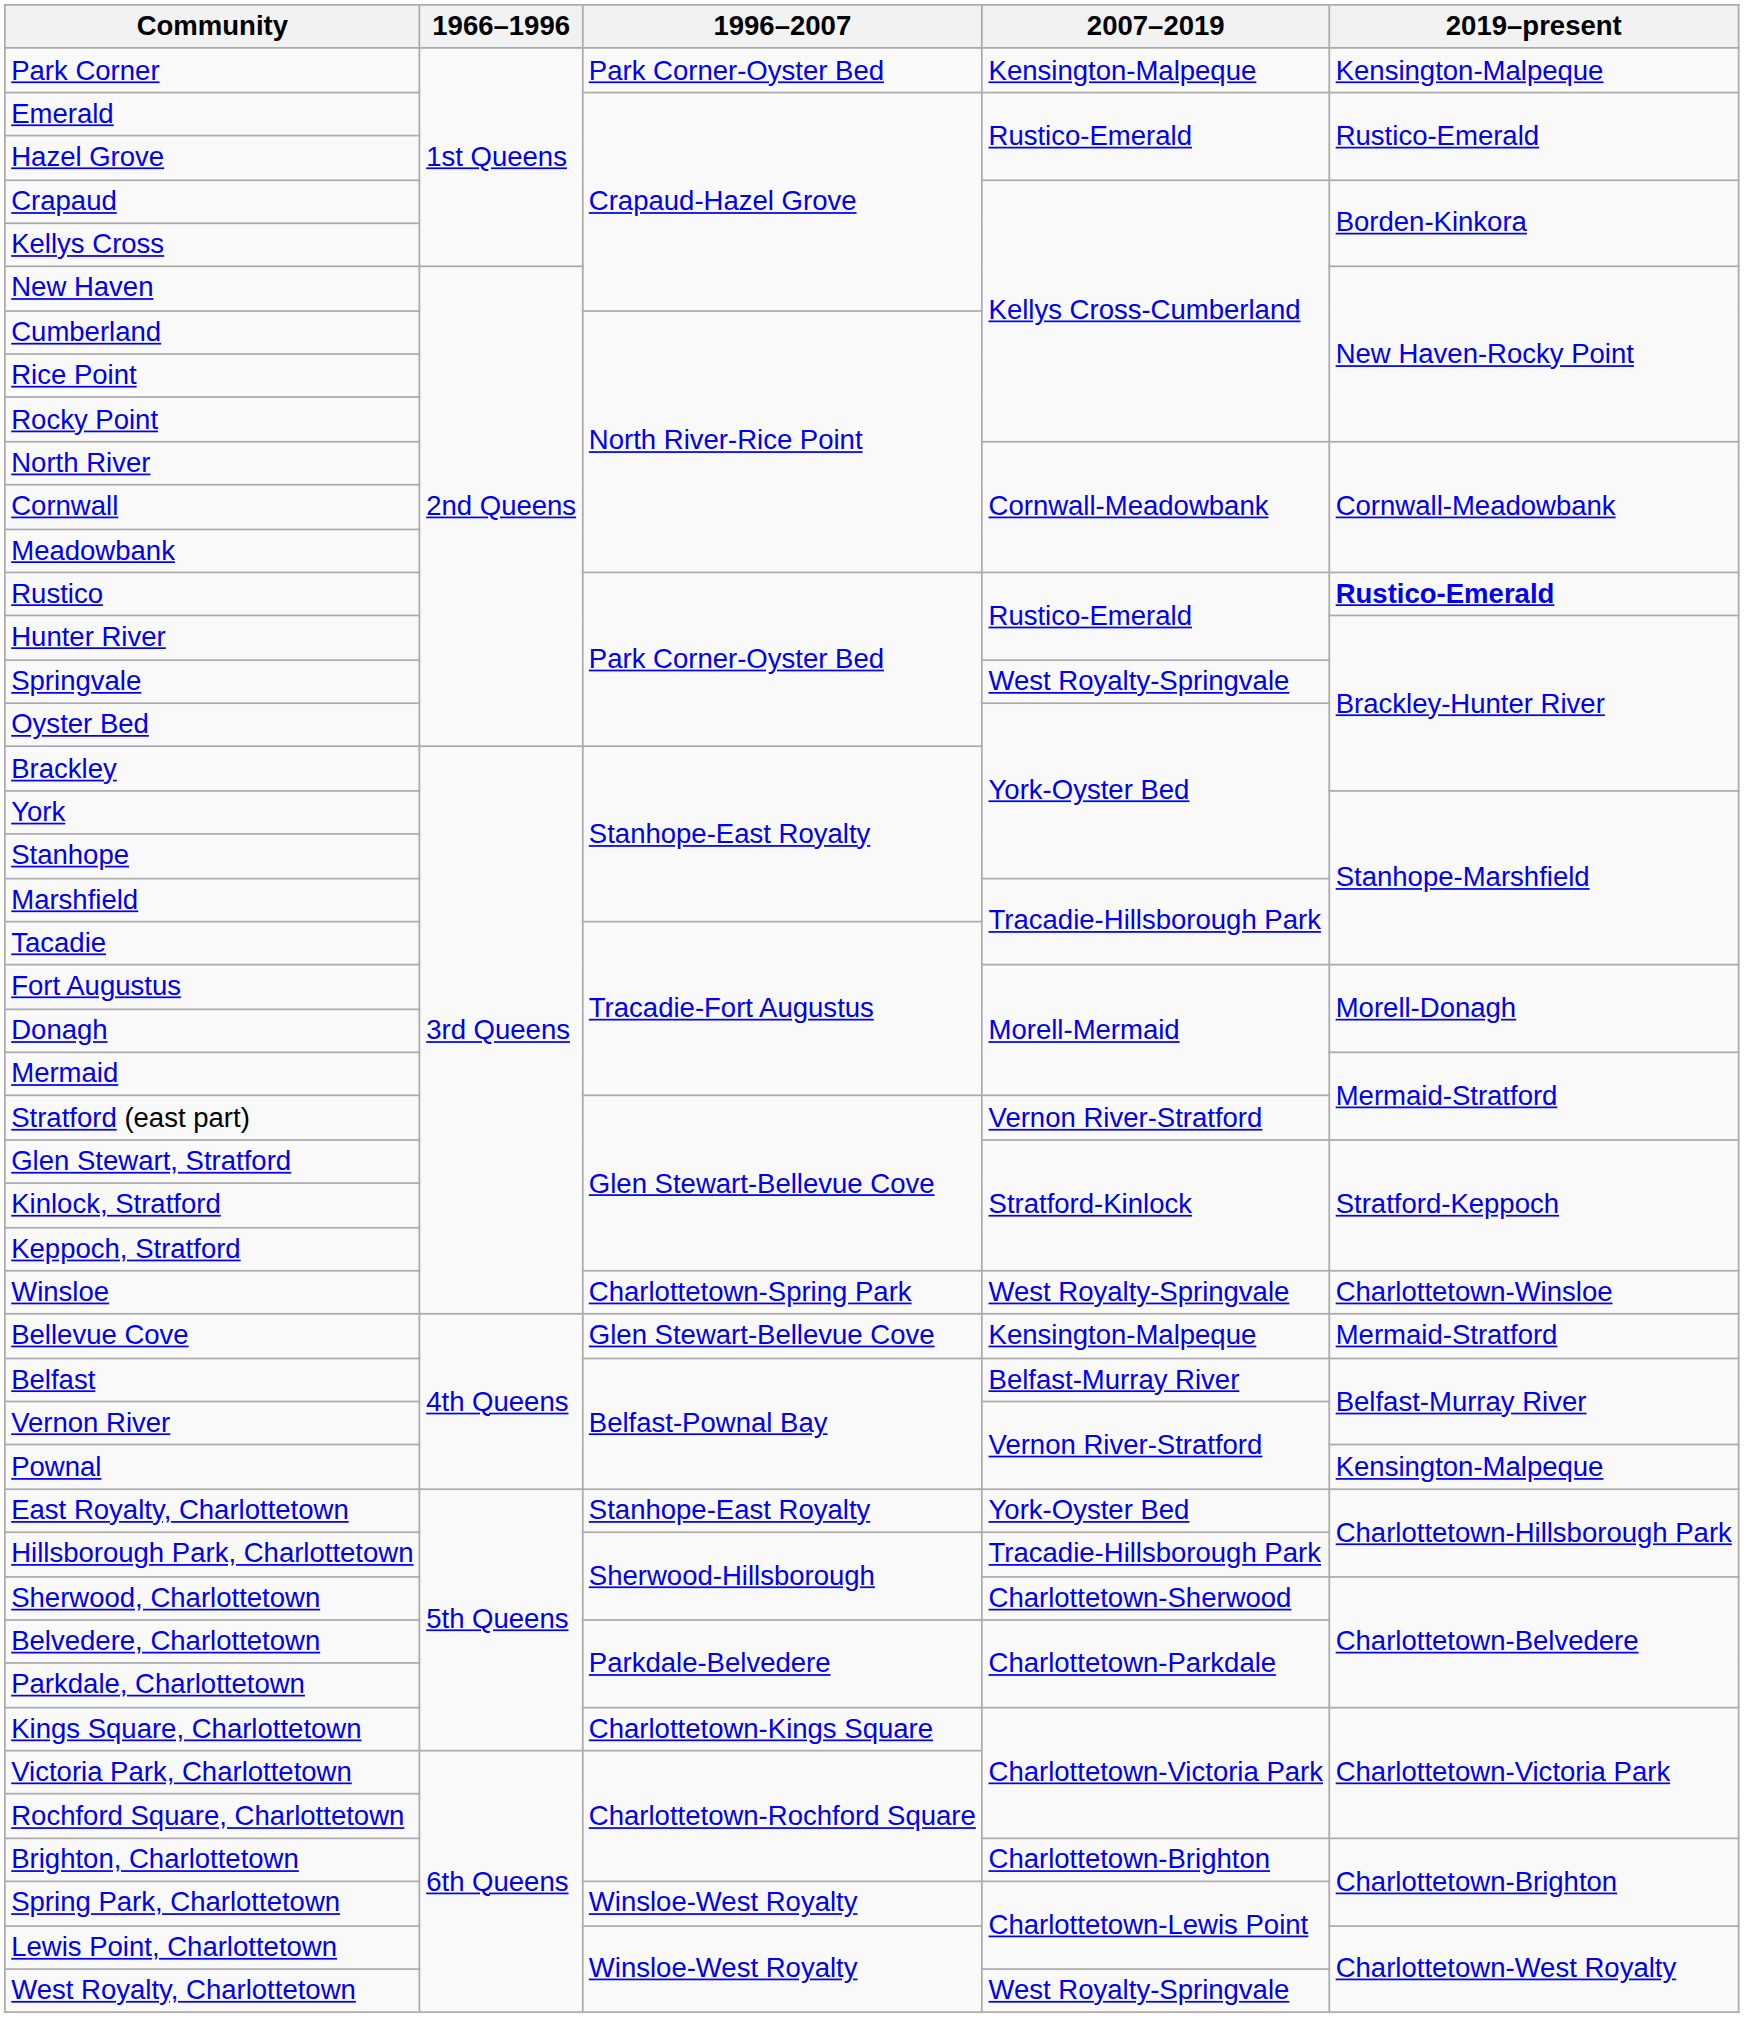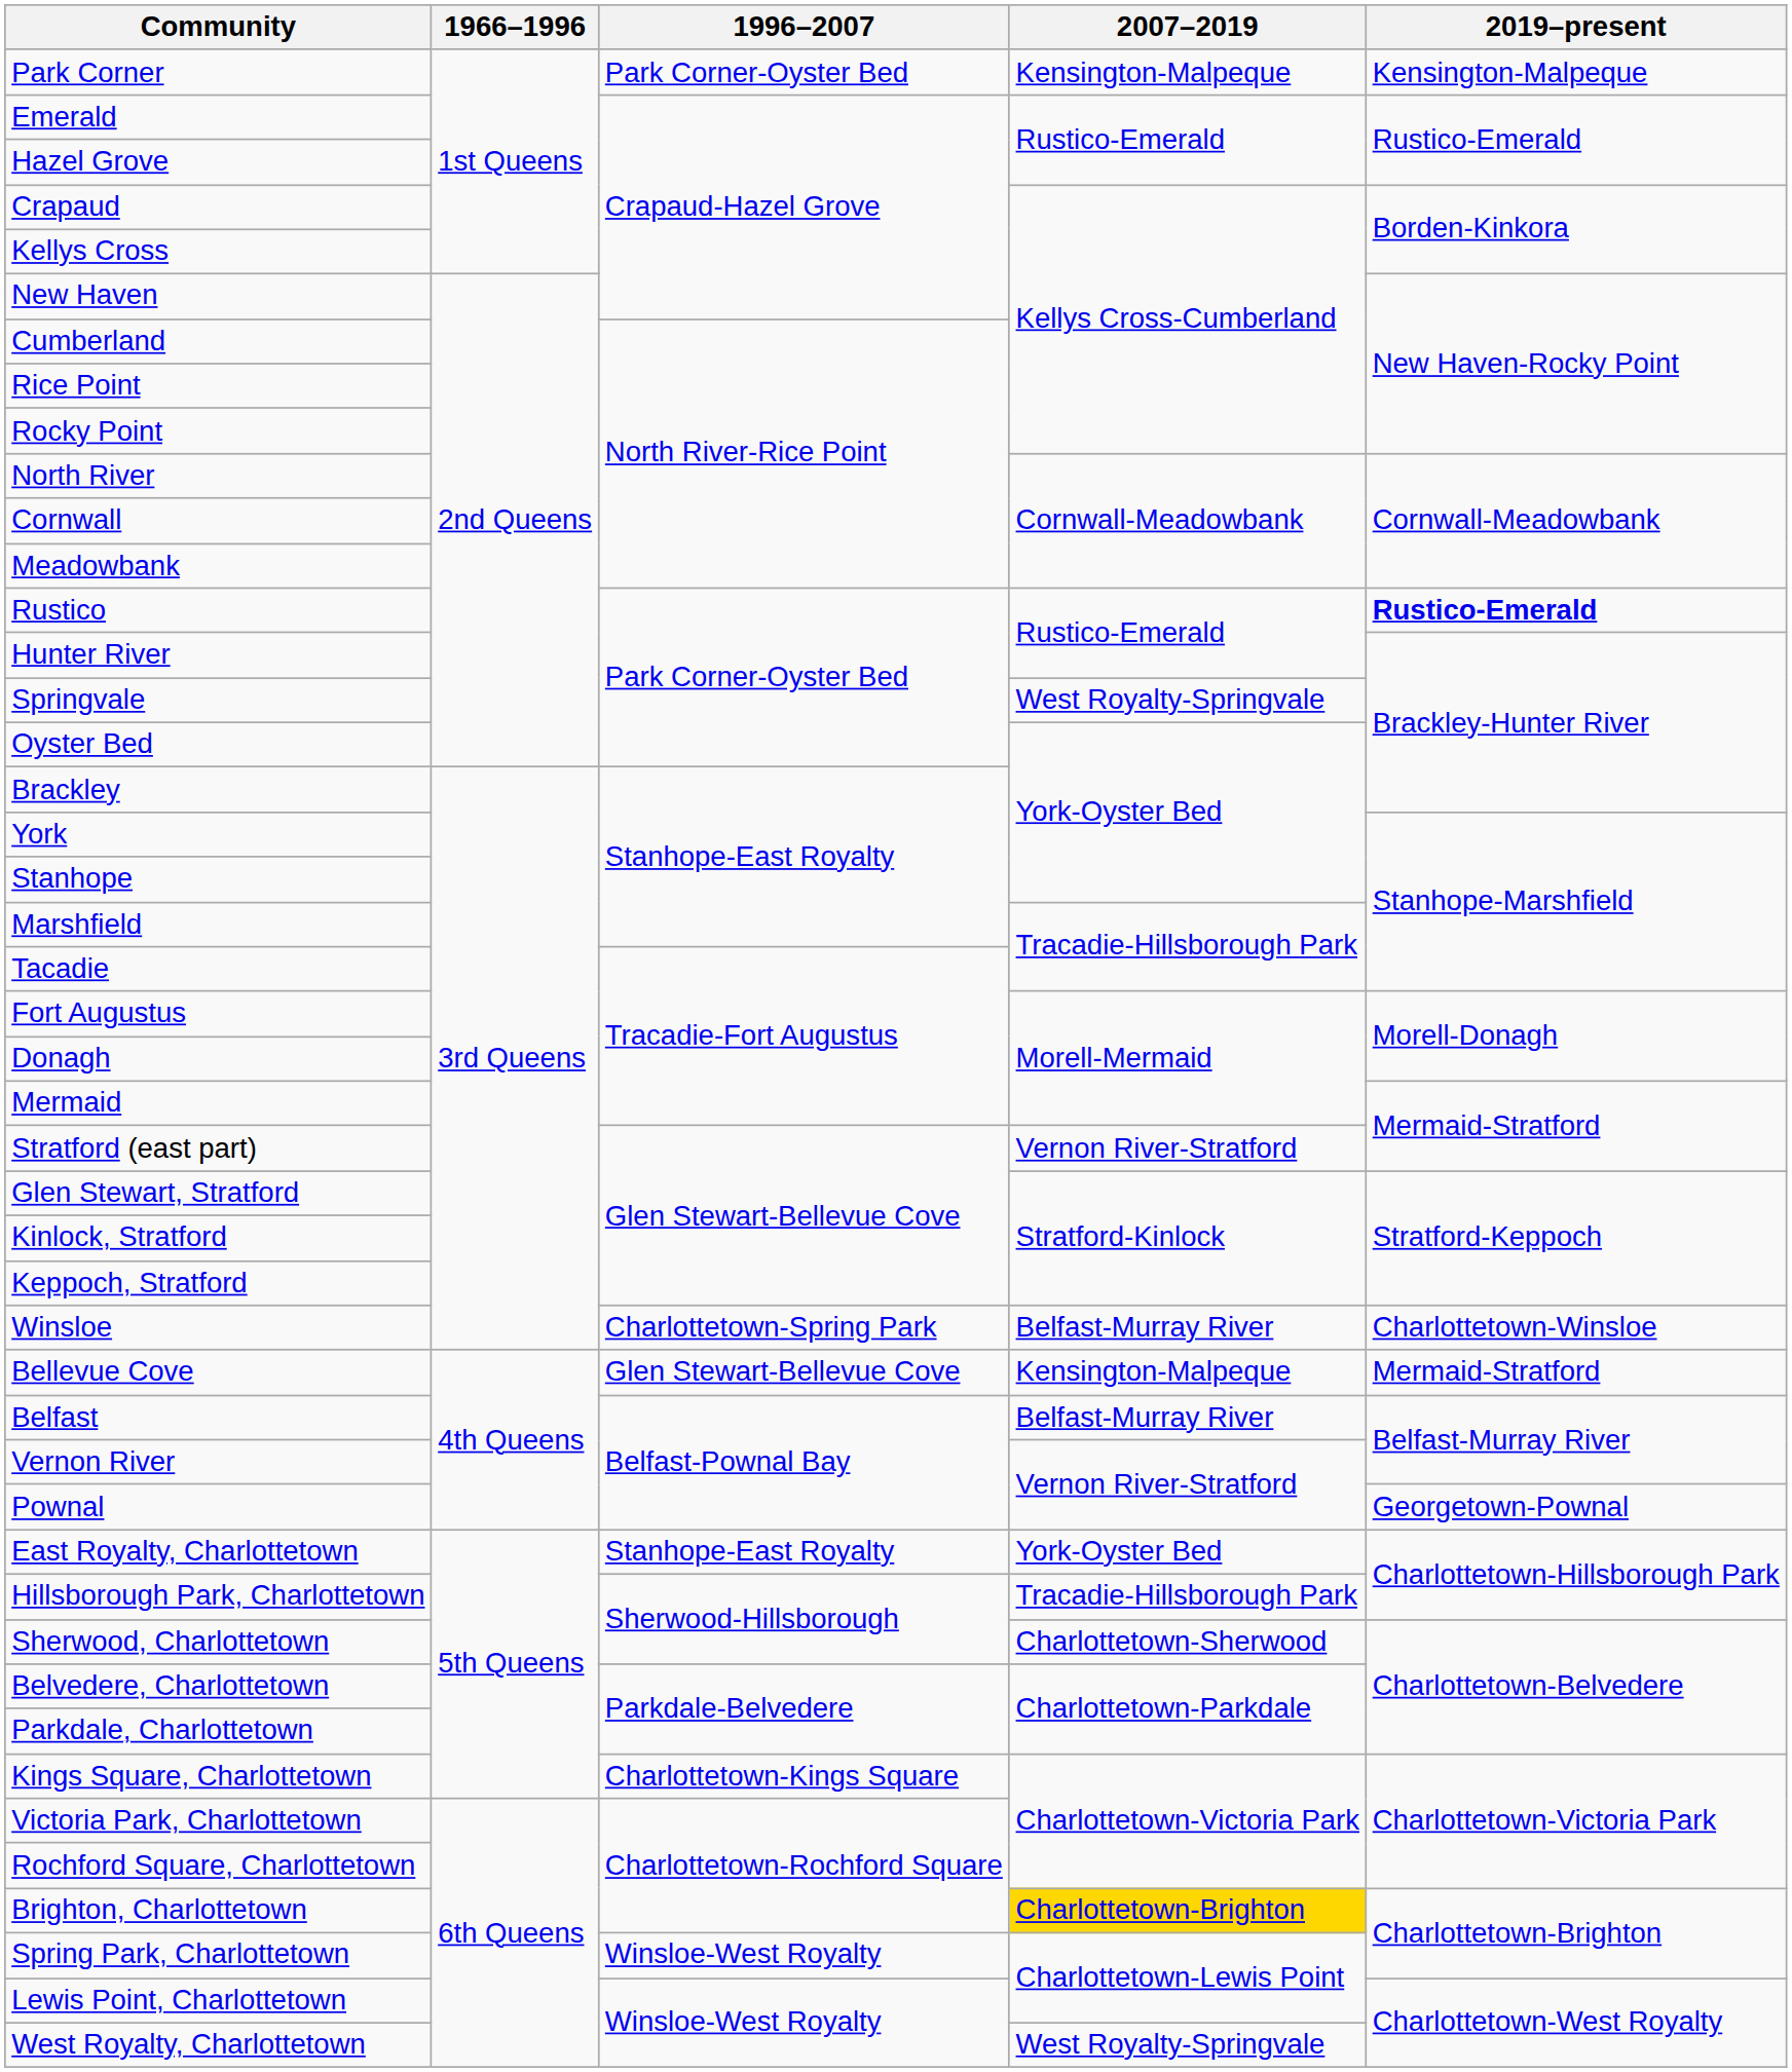Winsloe | 2007–2019: West Royalty-Springvale -> Belfast-Murray River
Pownal | 2019–present: Kensington-Malpeque -> Georgetown-Pownal
Brighton, Charlottetown | 2007–2019: no background -> gold background
